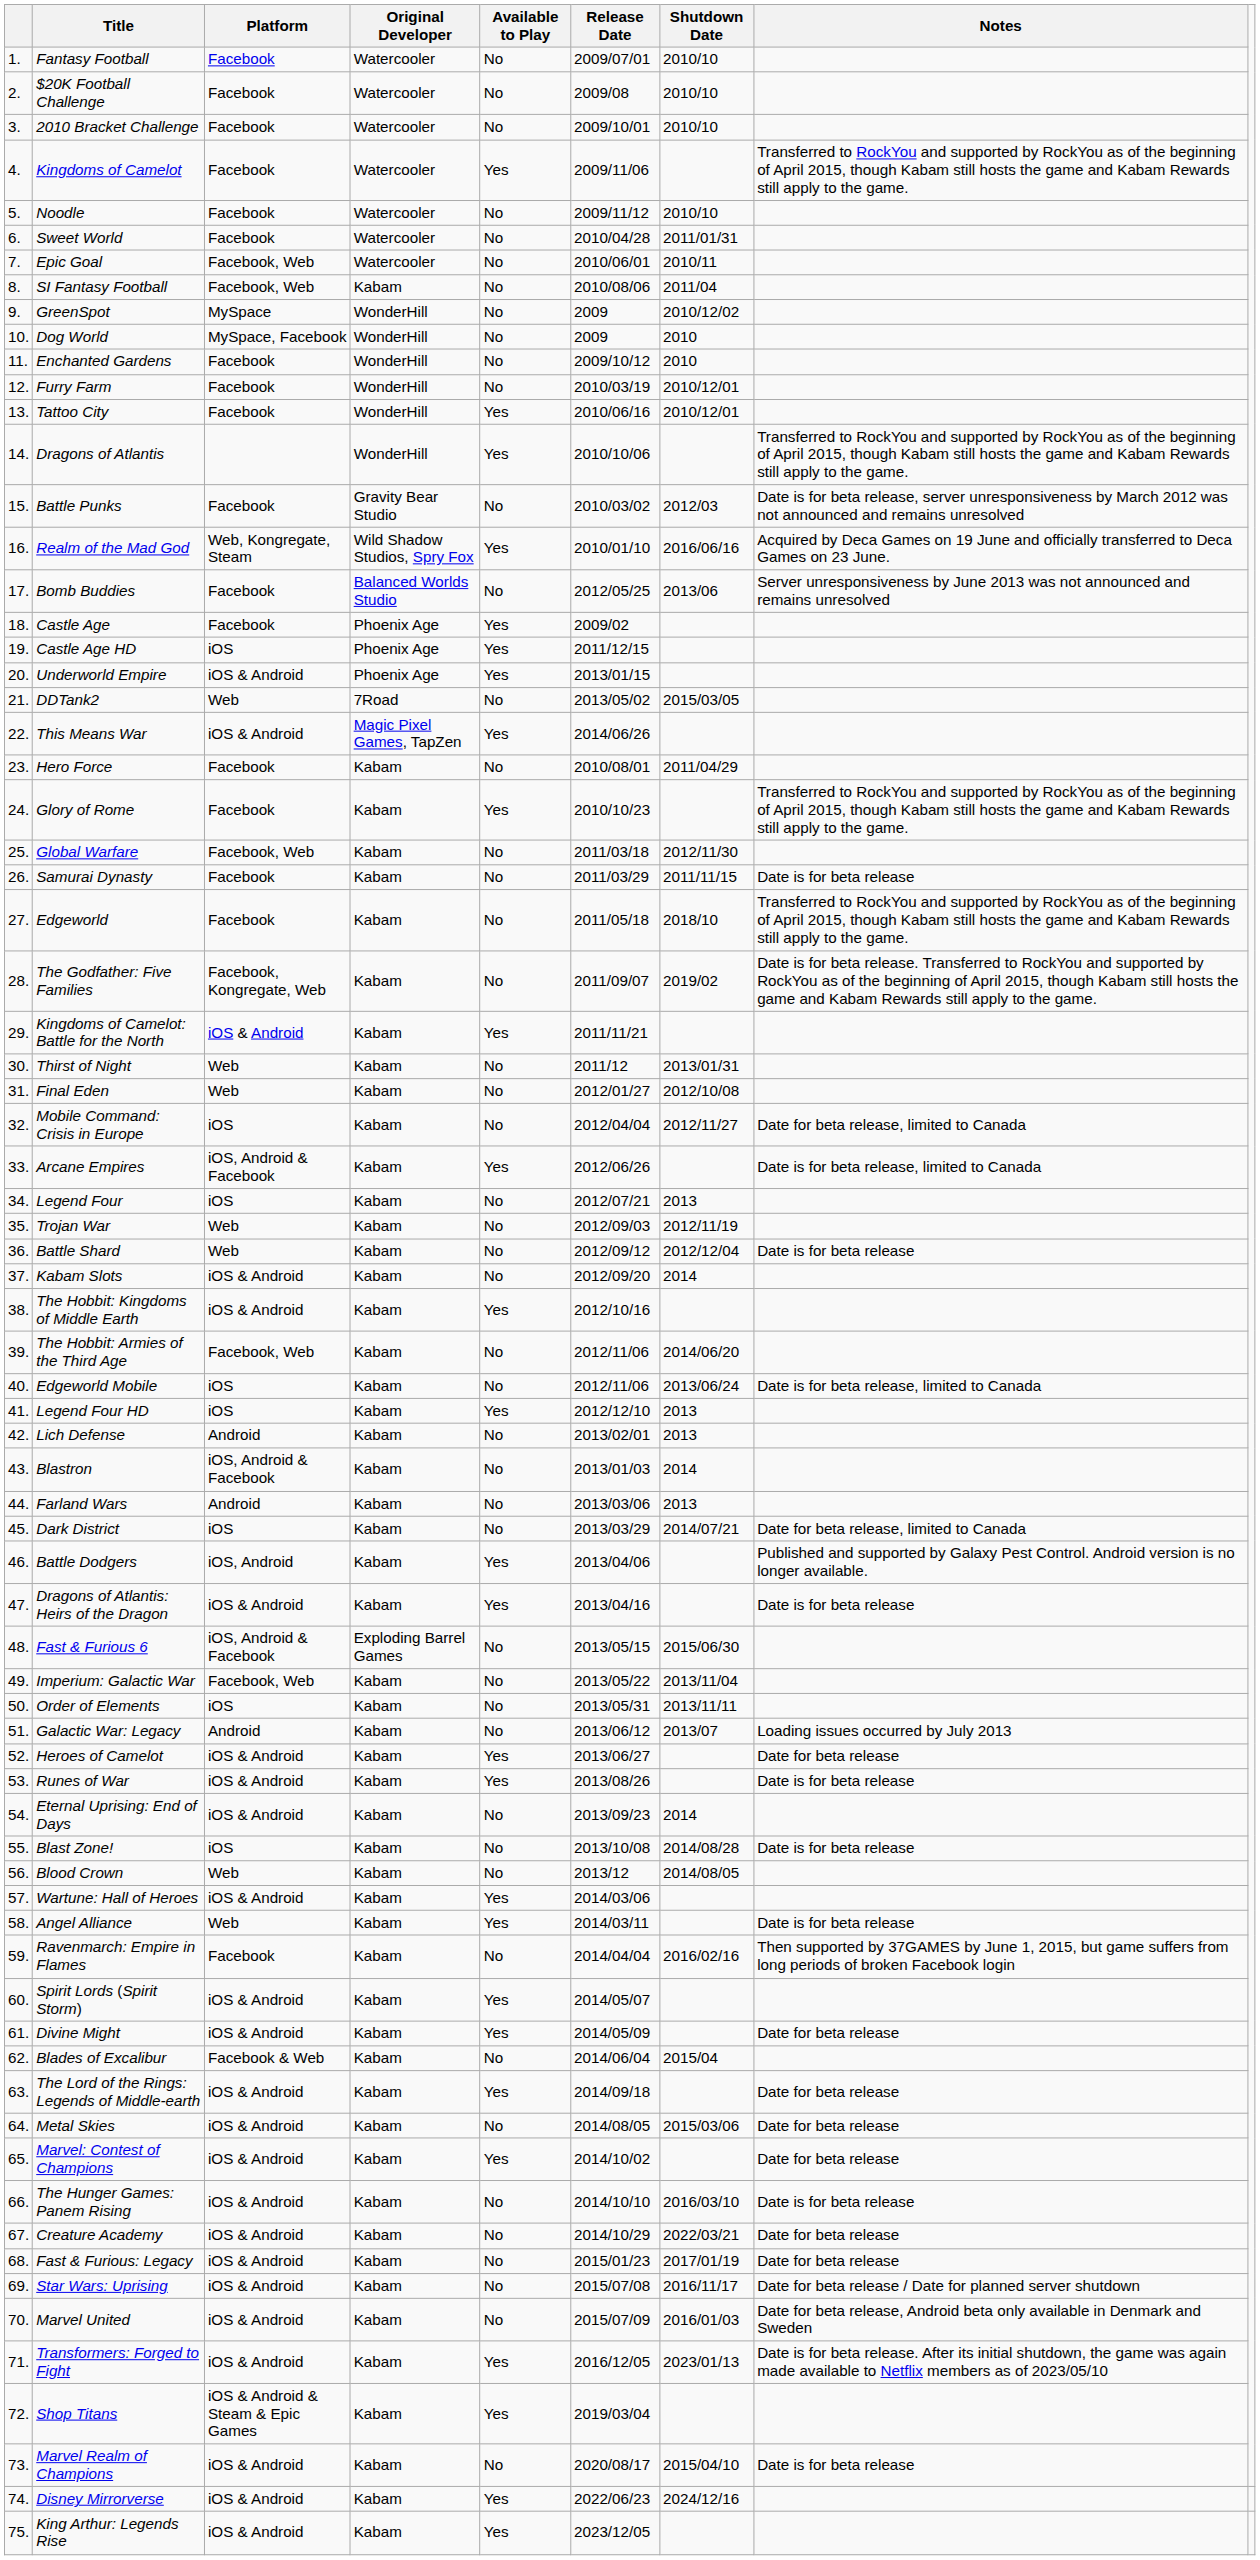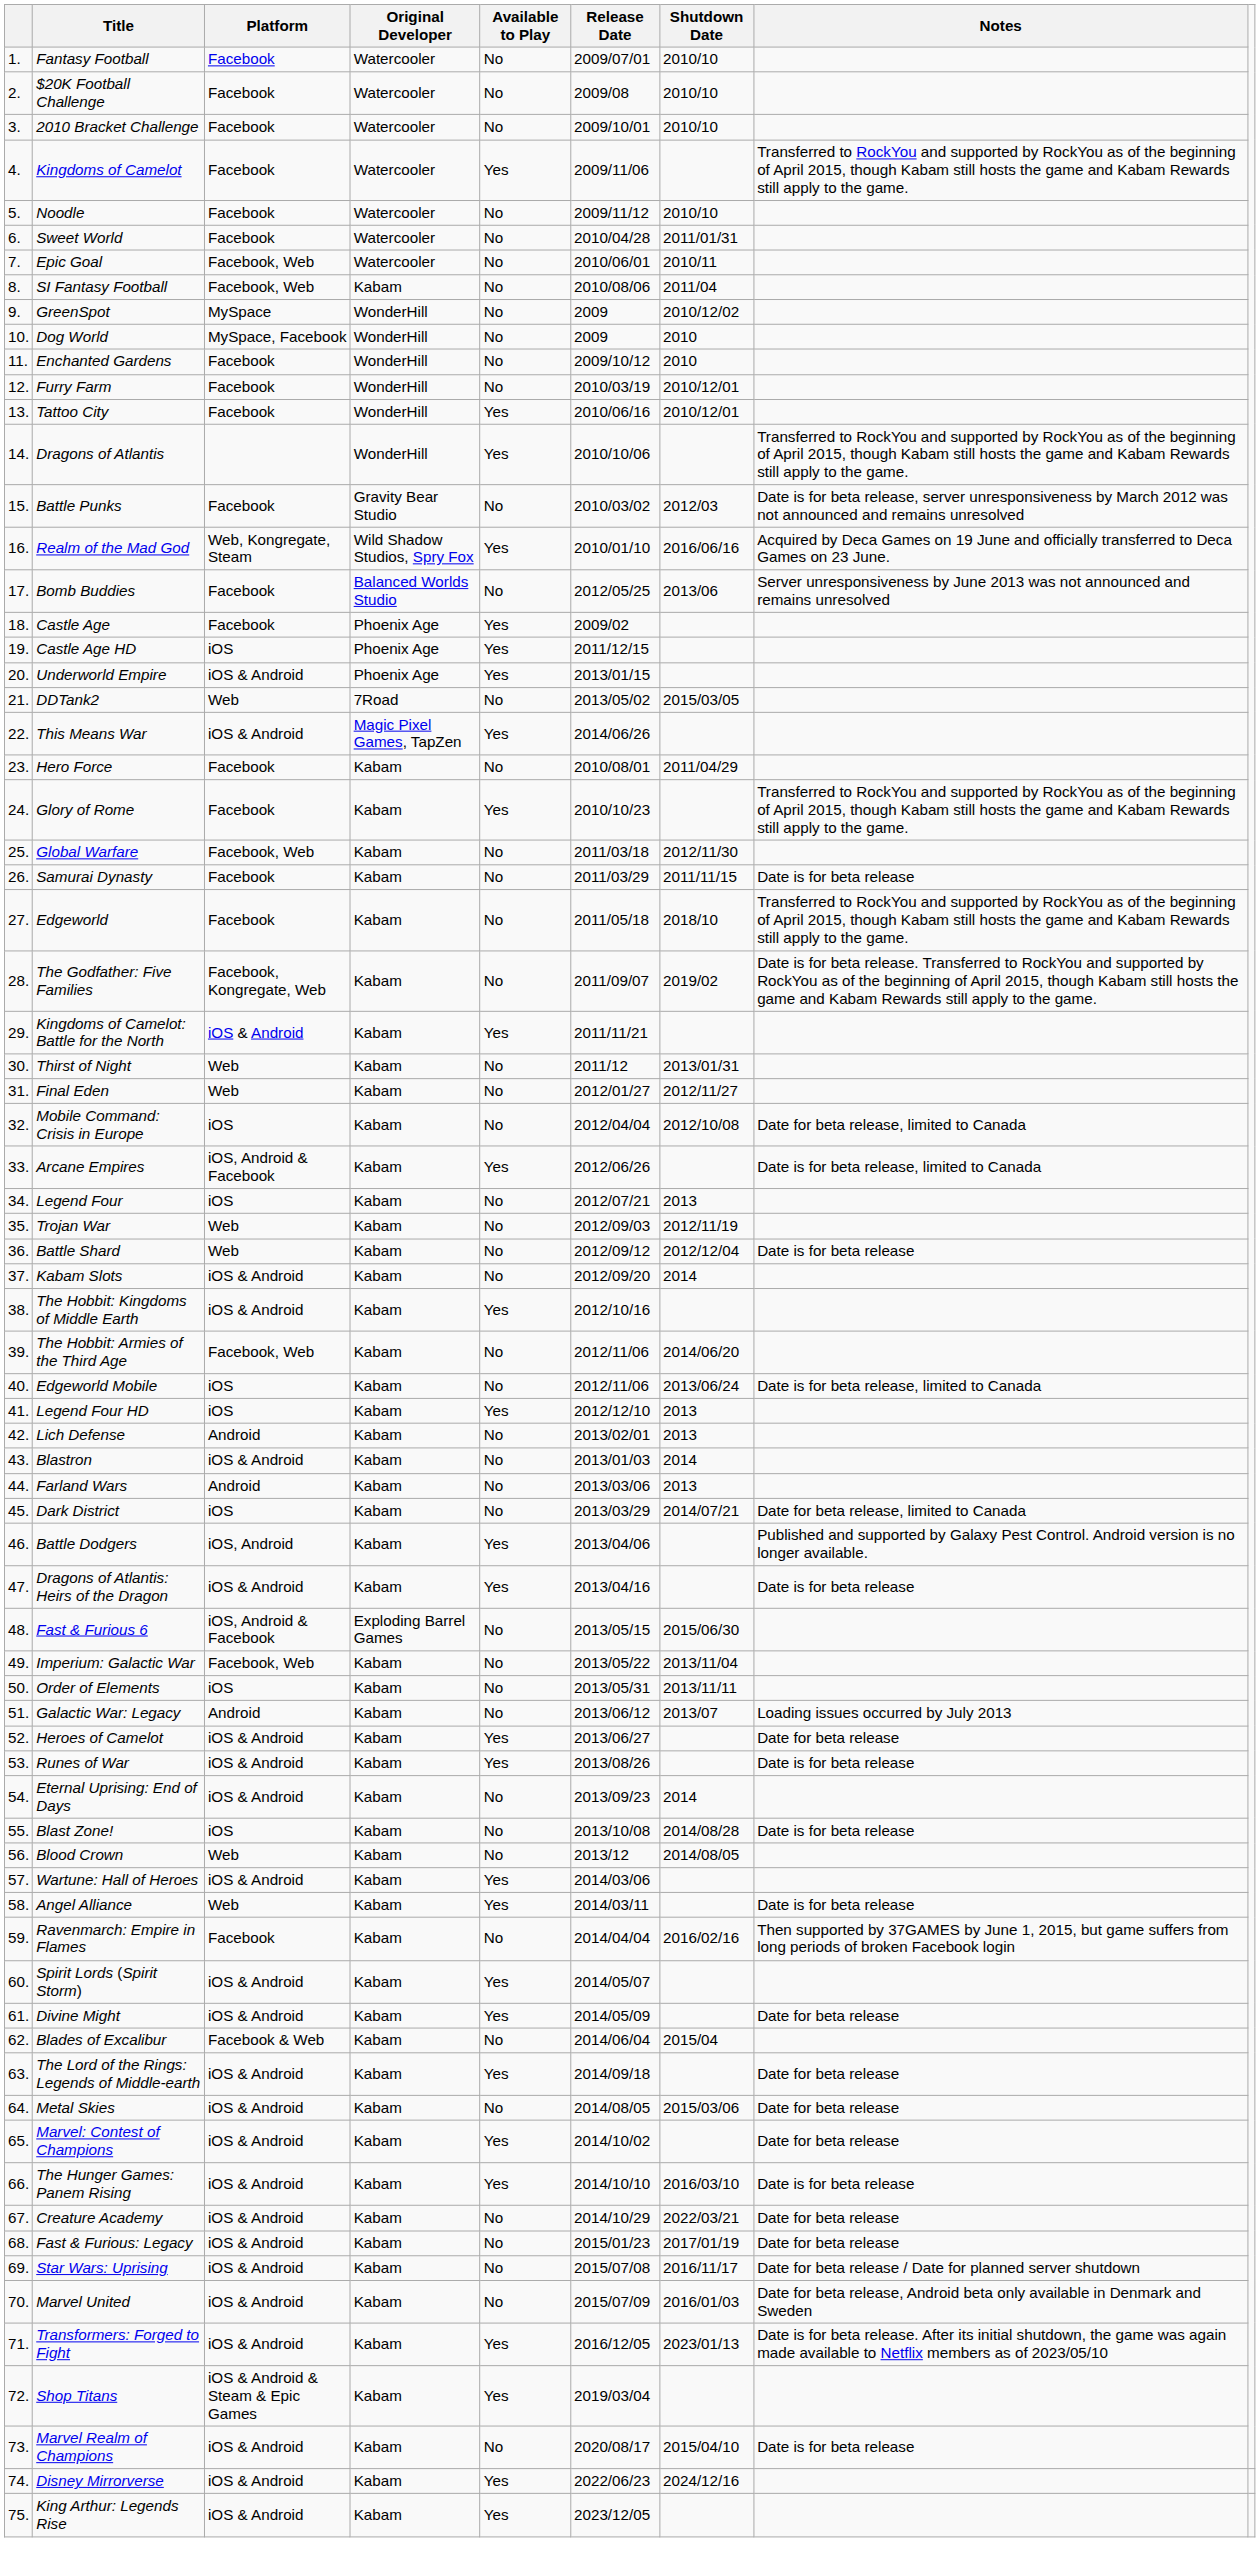Final Eden | Shutdown Date: 2012/10/08 -> 2012/11/27
Mobile Command: Crisis in Europe | Shutdown Date: 2012/11/27 -> 2012/10/08
Blastron | Platform: iOS, Android & Facebook -> iOS & Android
The Hunger Games: Panem Rising | Available to Play: No -> Yes
